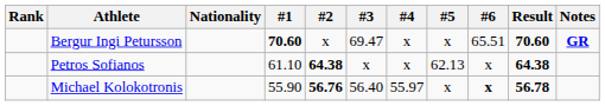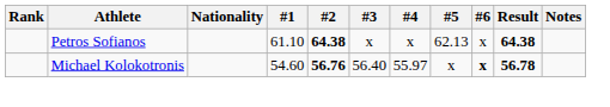- row: Bergur Ingi Petursson | 70.60 | x | 69.47 | x | x | 65.51 | 70.60 | GR
Michael Kolokotronis | #1: 55.90 -> 54.60
